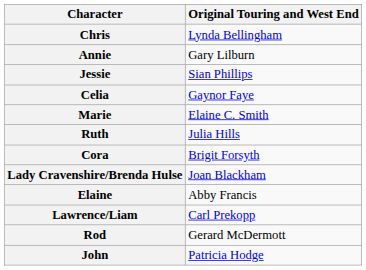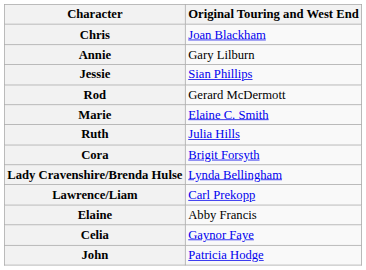Chris | Original Touring and West End: Lynda Bellingham -> Joan Blackham
rows swapped: Celia <-> Rod
Lady Cravenshire/Brenda Hulse | Original Touring and West End: Joan Blackham -> Lynda Bellingham
rows swapped: Elaine <-> Lawrence/Liam
